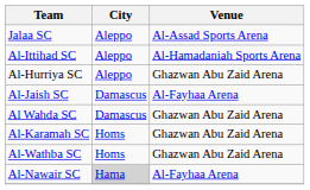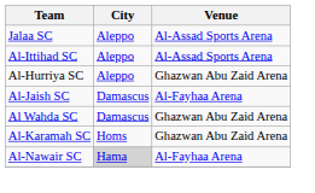Al-Ittihad SC | Venue: Al-Hamadaniah Sports Arena -> Al-Assad Sports Arena
- row: Al-Wathba SC | Homs | Ghazwan Abu Zaid Arena
